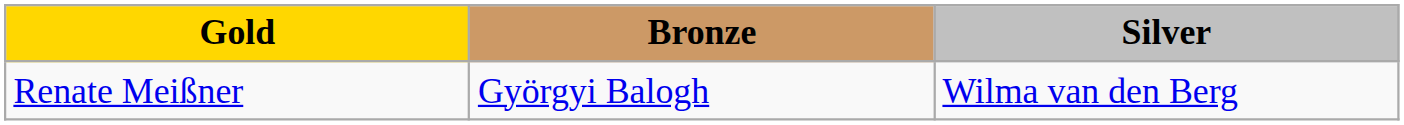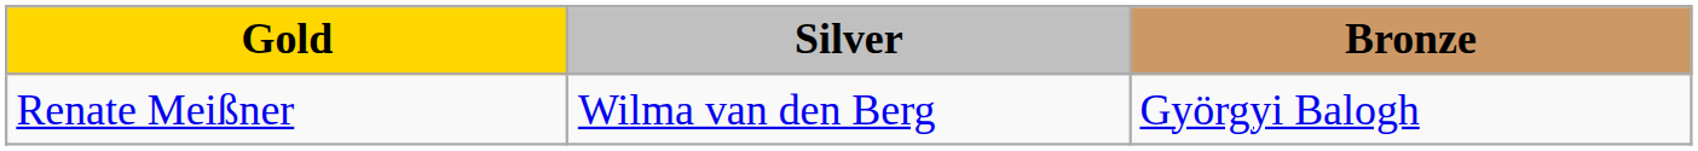columns swapped: Silver <-> Bronze
